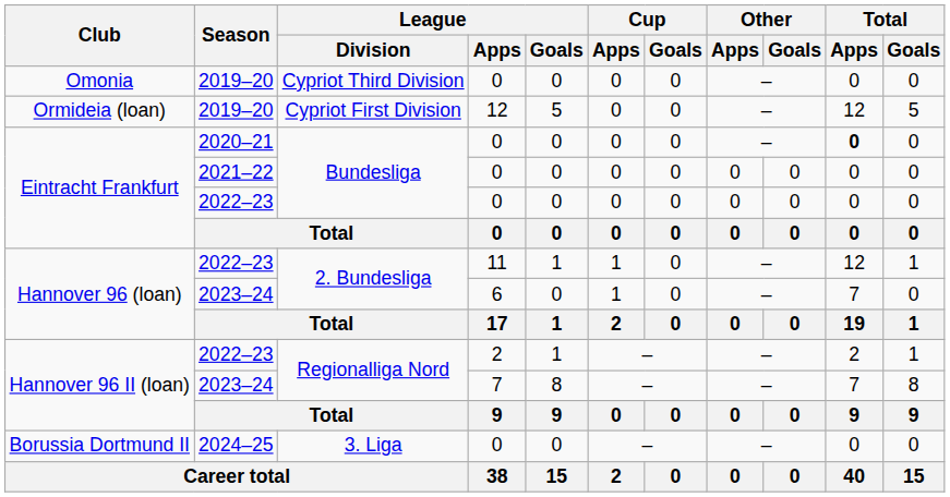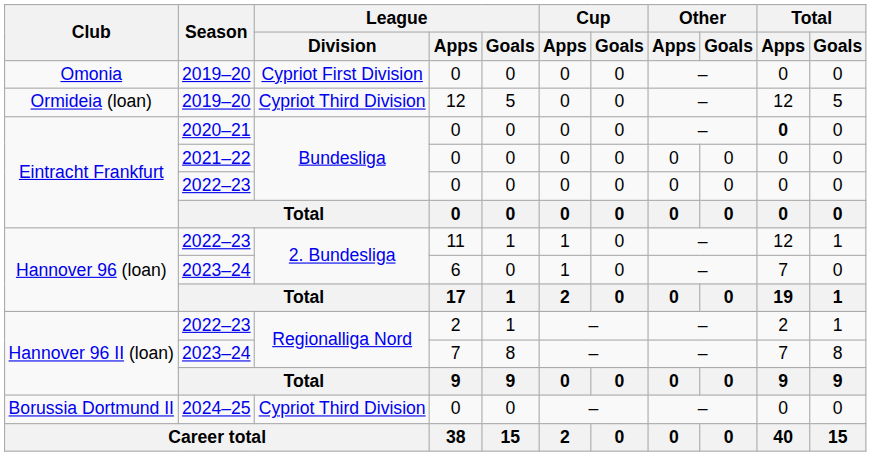Omonia | League / Division: Cypriot Third Division -> Cypriot First Division
Ormideia (loan) | League / Division: Cypriot First Division -> Cypriot Third Division
Borussia Dortmund II | League / Division: 3. Liga -> Cypriot Third Division
